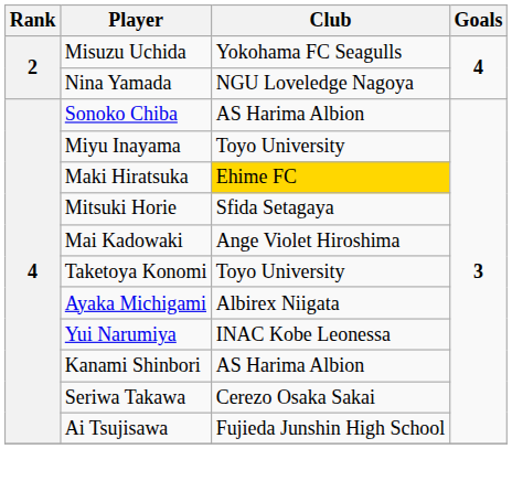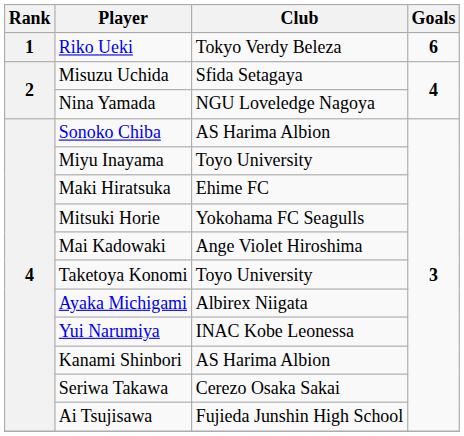+ row: 1 | Riko Ueki | Tokyo Verdy Beleza | 6
Misuzu Uchida | Club: Yokohama FC Seagulls -> Sfida Setagaya
Maki Hiratsuka | Club: gold background -> no background
Mitsuki Horie | Club: Sfida Setagaya -> Yokohama FC Seagulls
